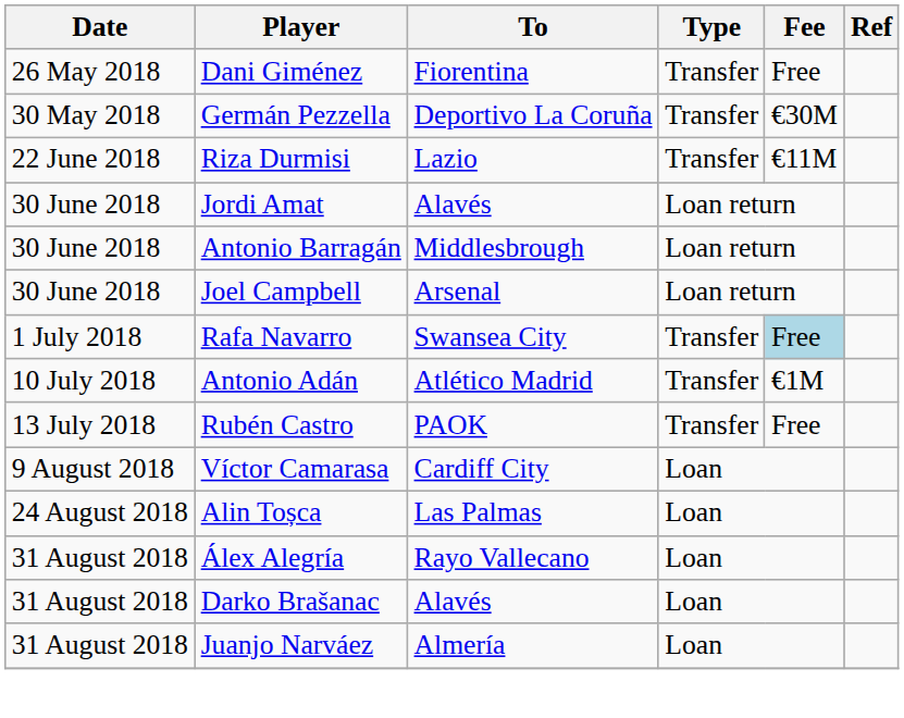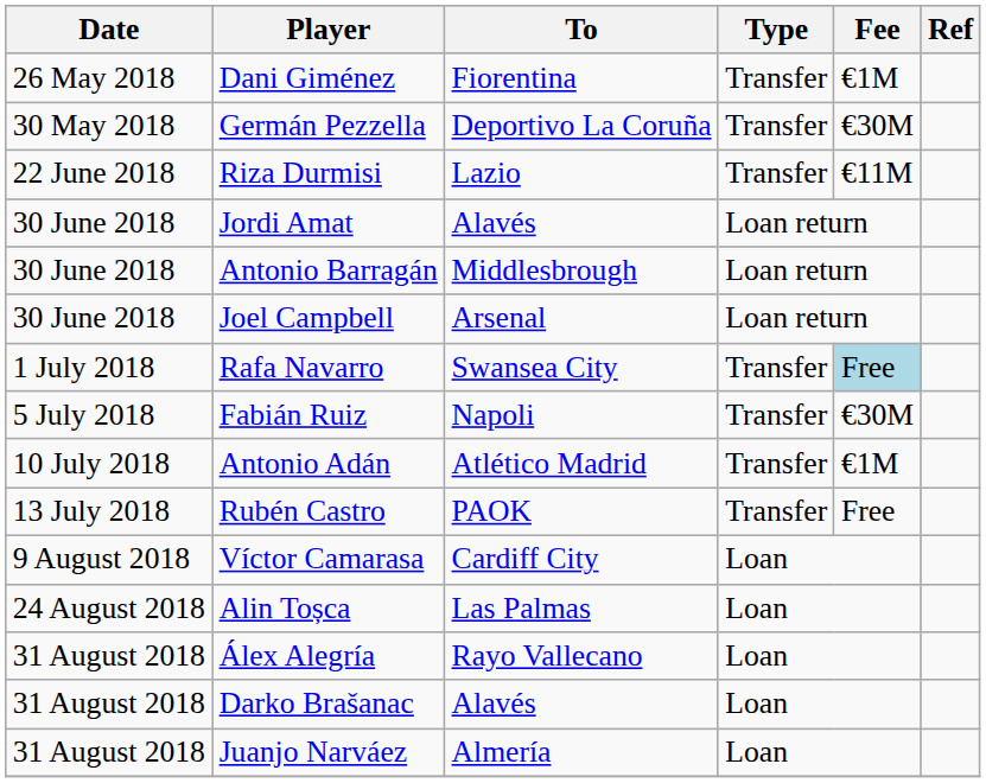Dani Giménez | Fee: Free -> €1M
+ row: 5 July 2018 | Fabián Ruiz | Napoli | Transfer | €30M
